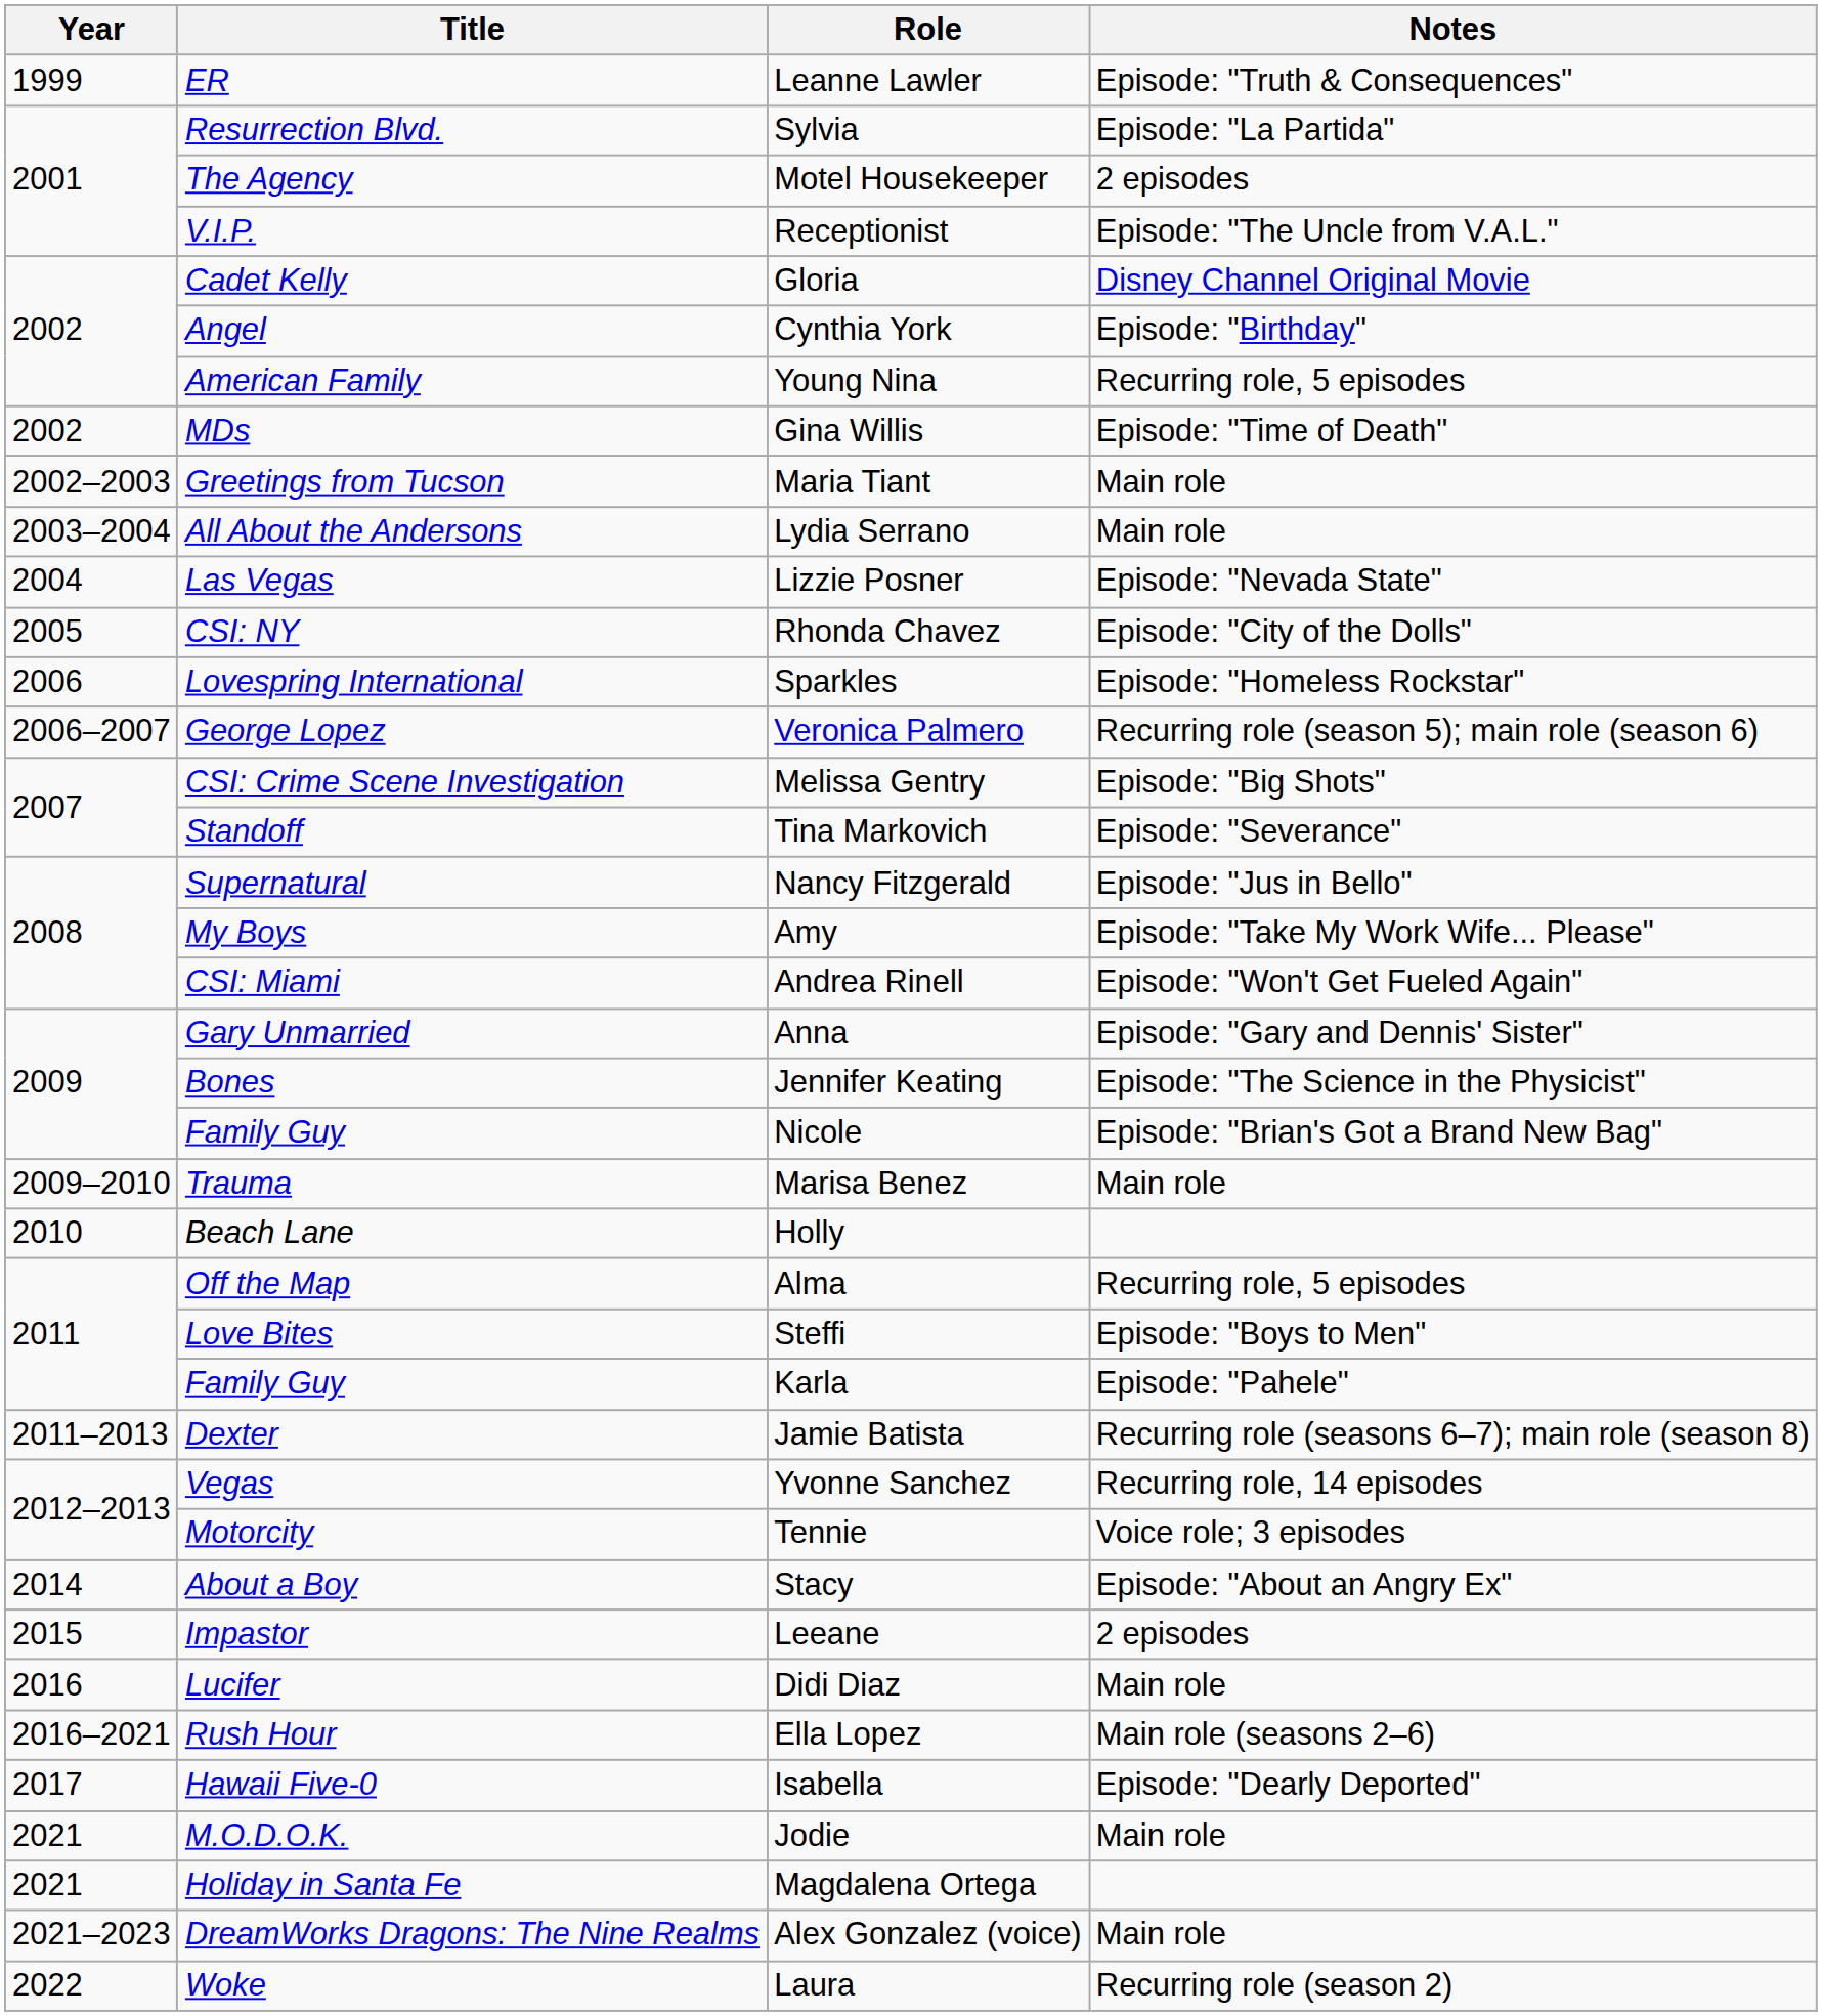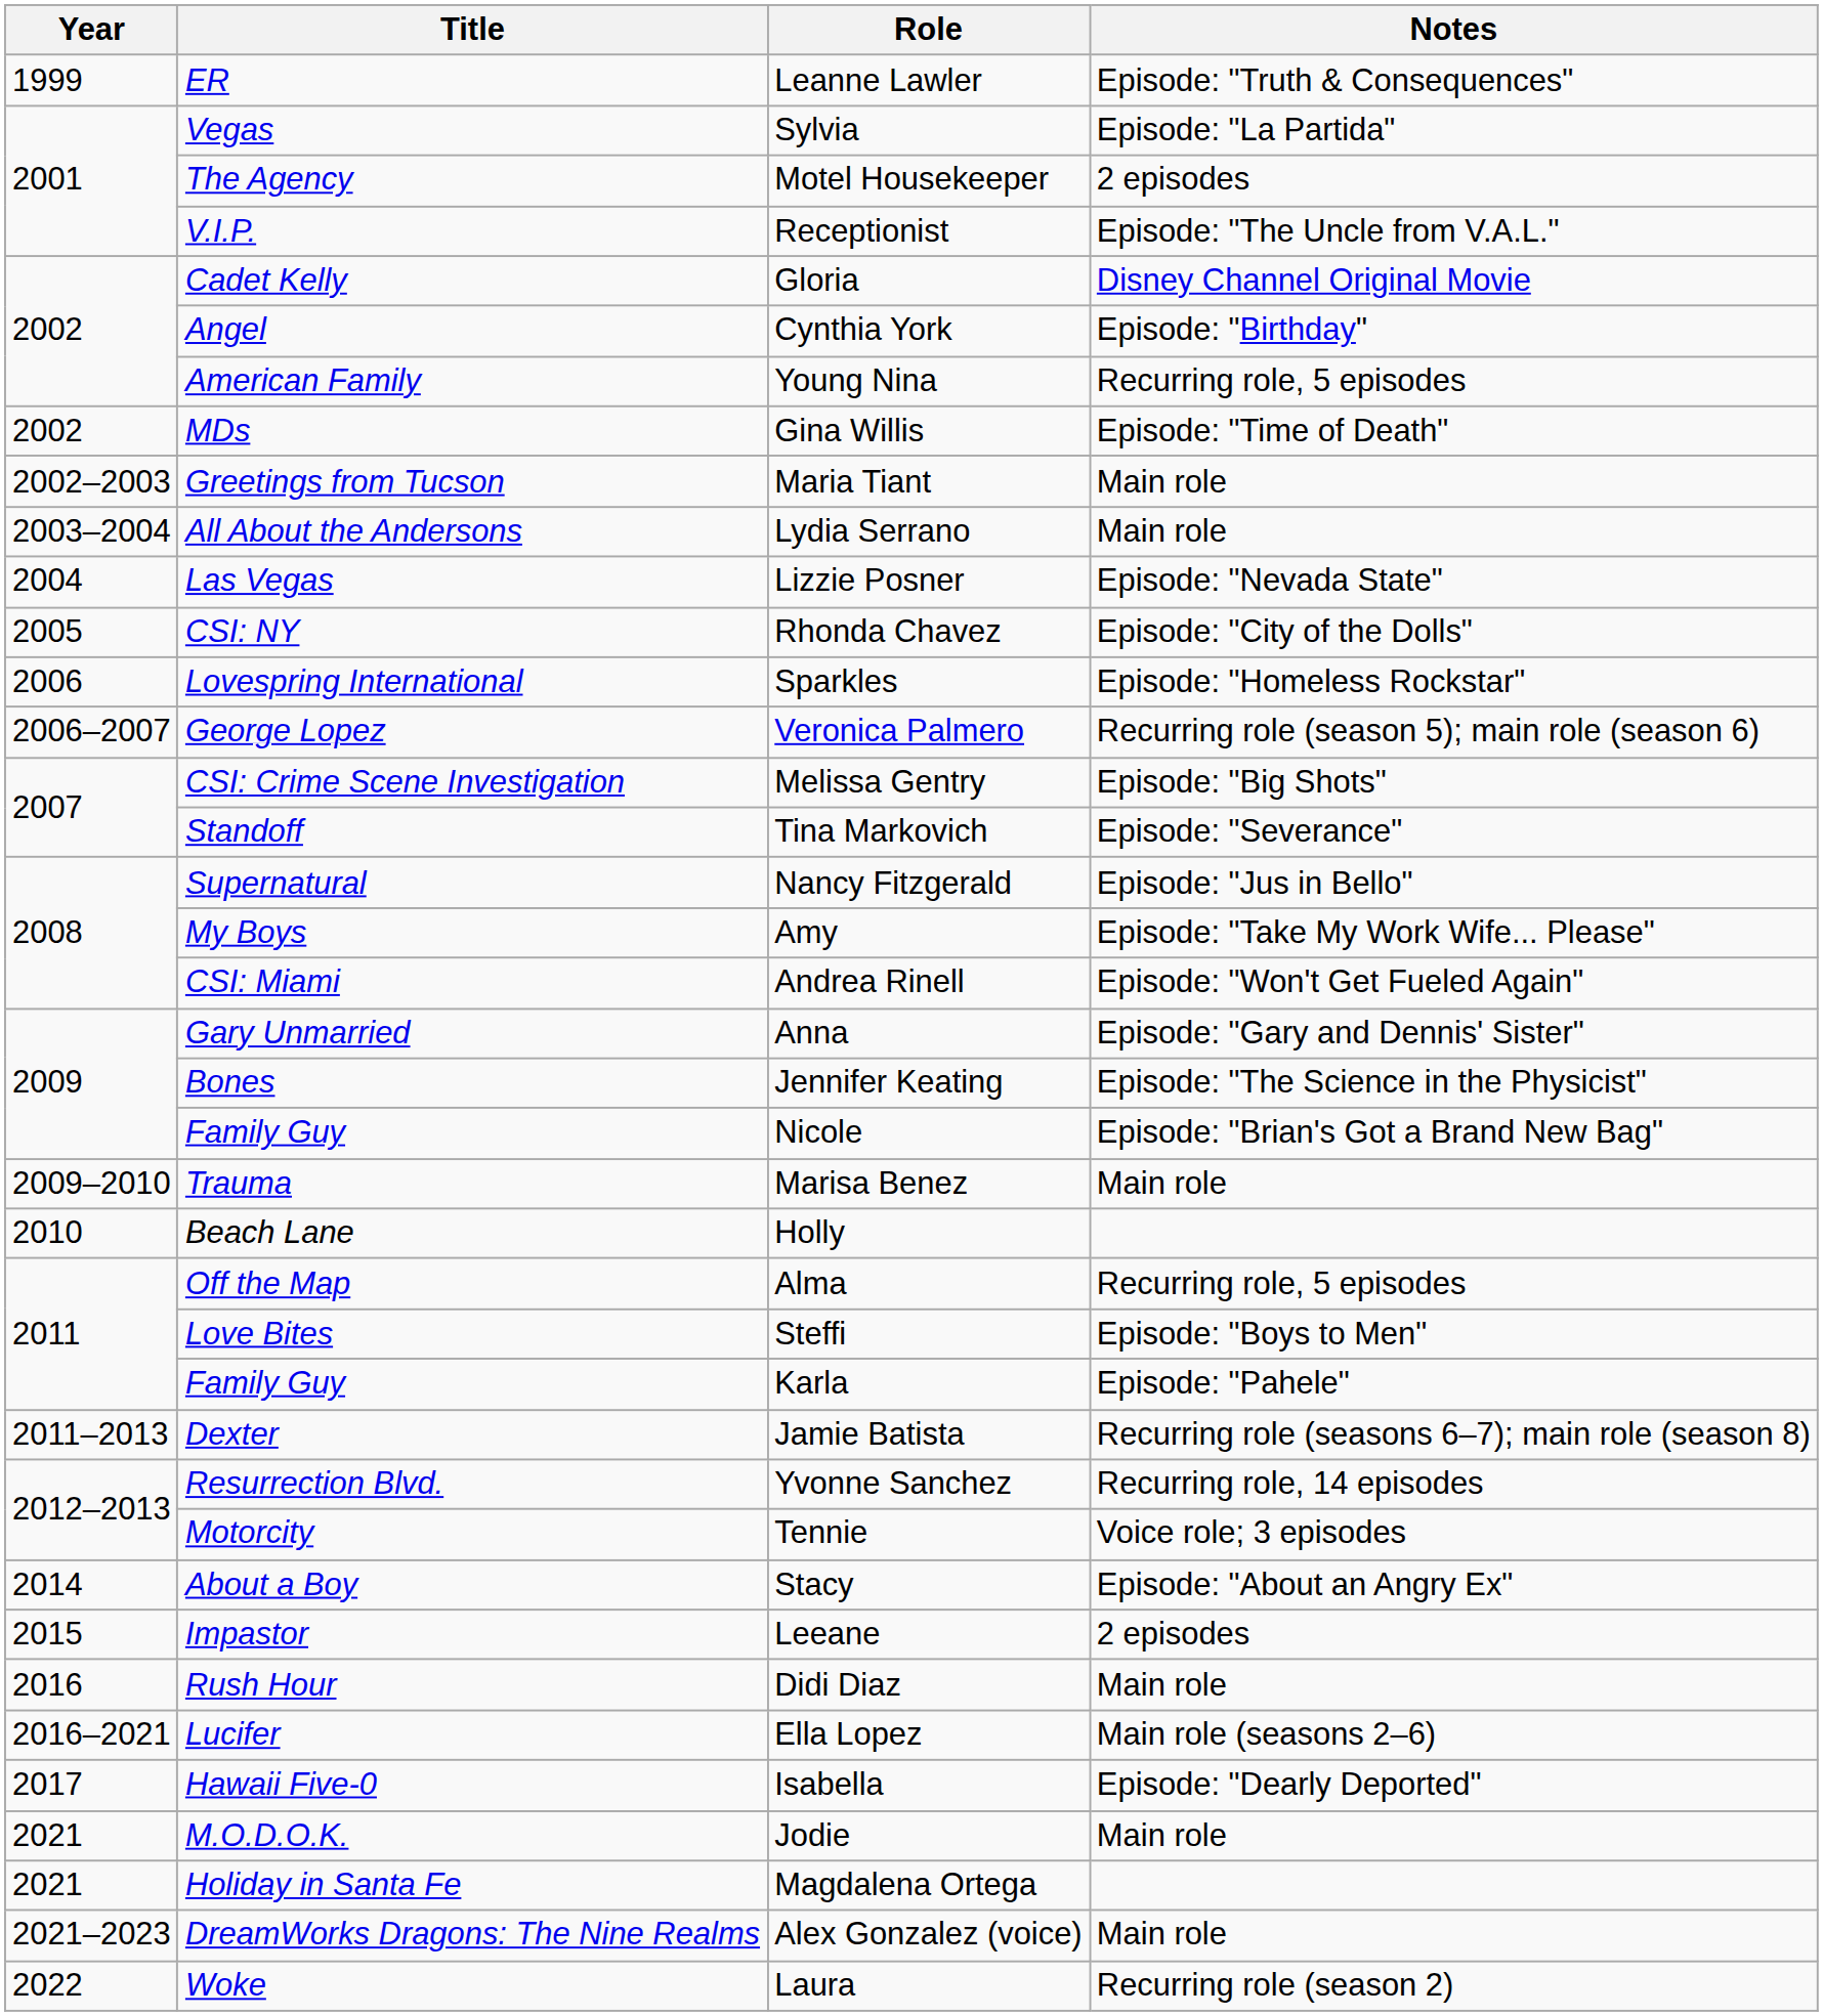Sylvia | Title: Resurrection Blvd. -> Vegas
Yvonne Sanchez | Title: Vegas -> Resurrection Blvd.
Didi Diaz | Title: Lucifer -> Rush Hour
Ella Lopez | Title: Rush Hour -> Lucifer
